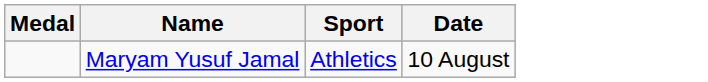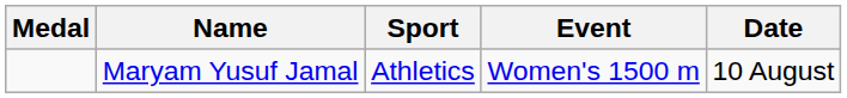+ column: Event | Women's 1500 m
